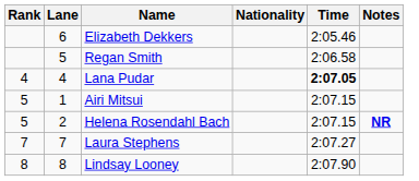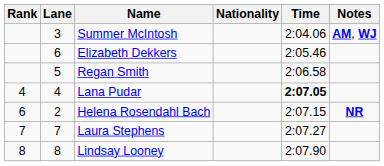+ row: 3 | Summer McIntosh | 2:04.06 | AM, WJ
- row: 5 | 1 | Airi Mitsui | 2:07.15
Helena Rosendahl Bach | Rank: 5 -> 6
